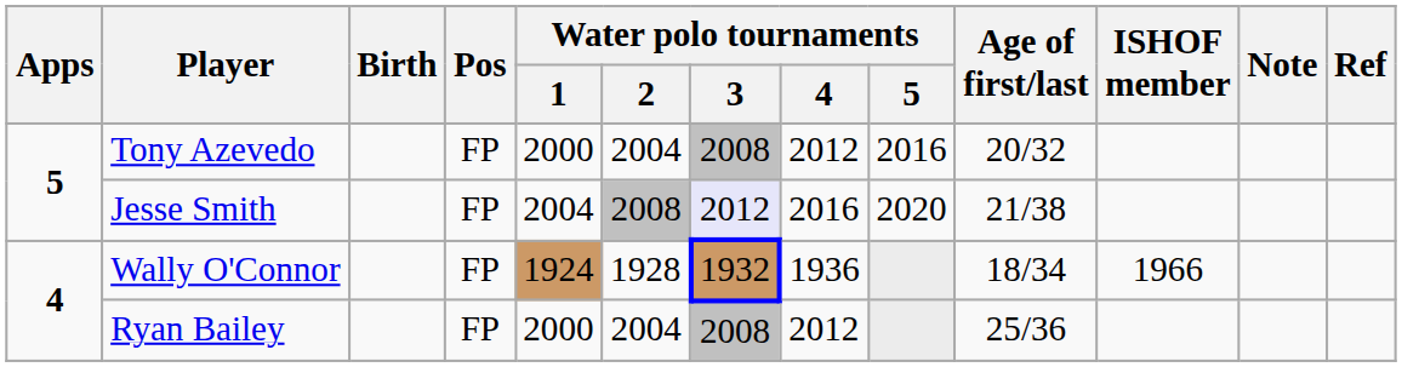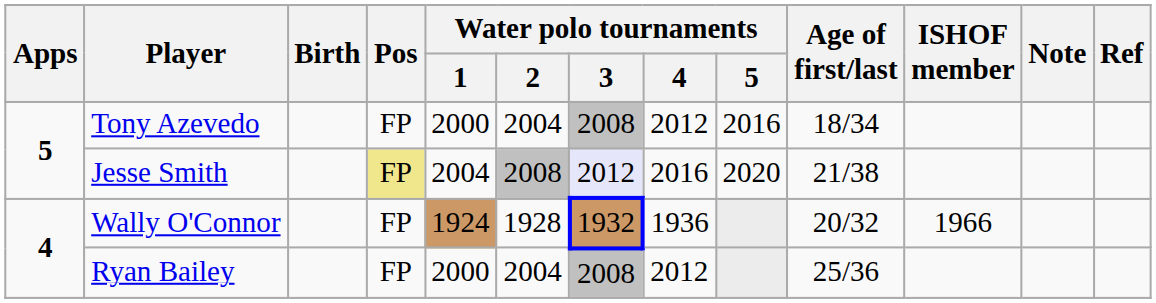Tony Azevedo | Age of first/last: 20/32 -> 18/34
Jesse Smith | Pos: no background -> khaki background
Wally O'Connor | Age of first/last: 18/34 -> 20/32
